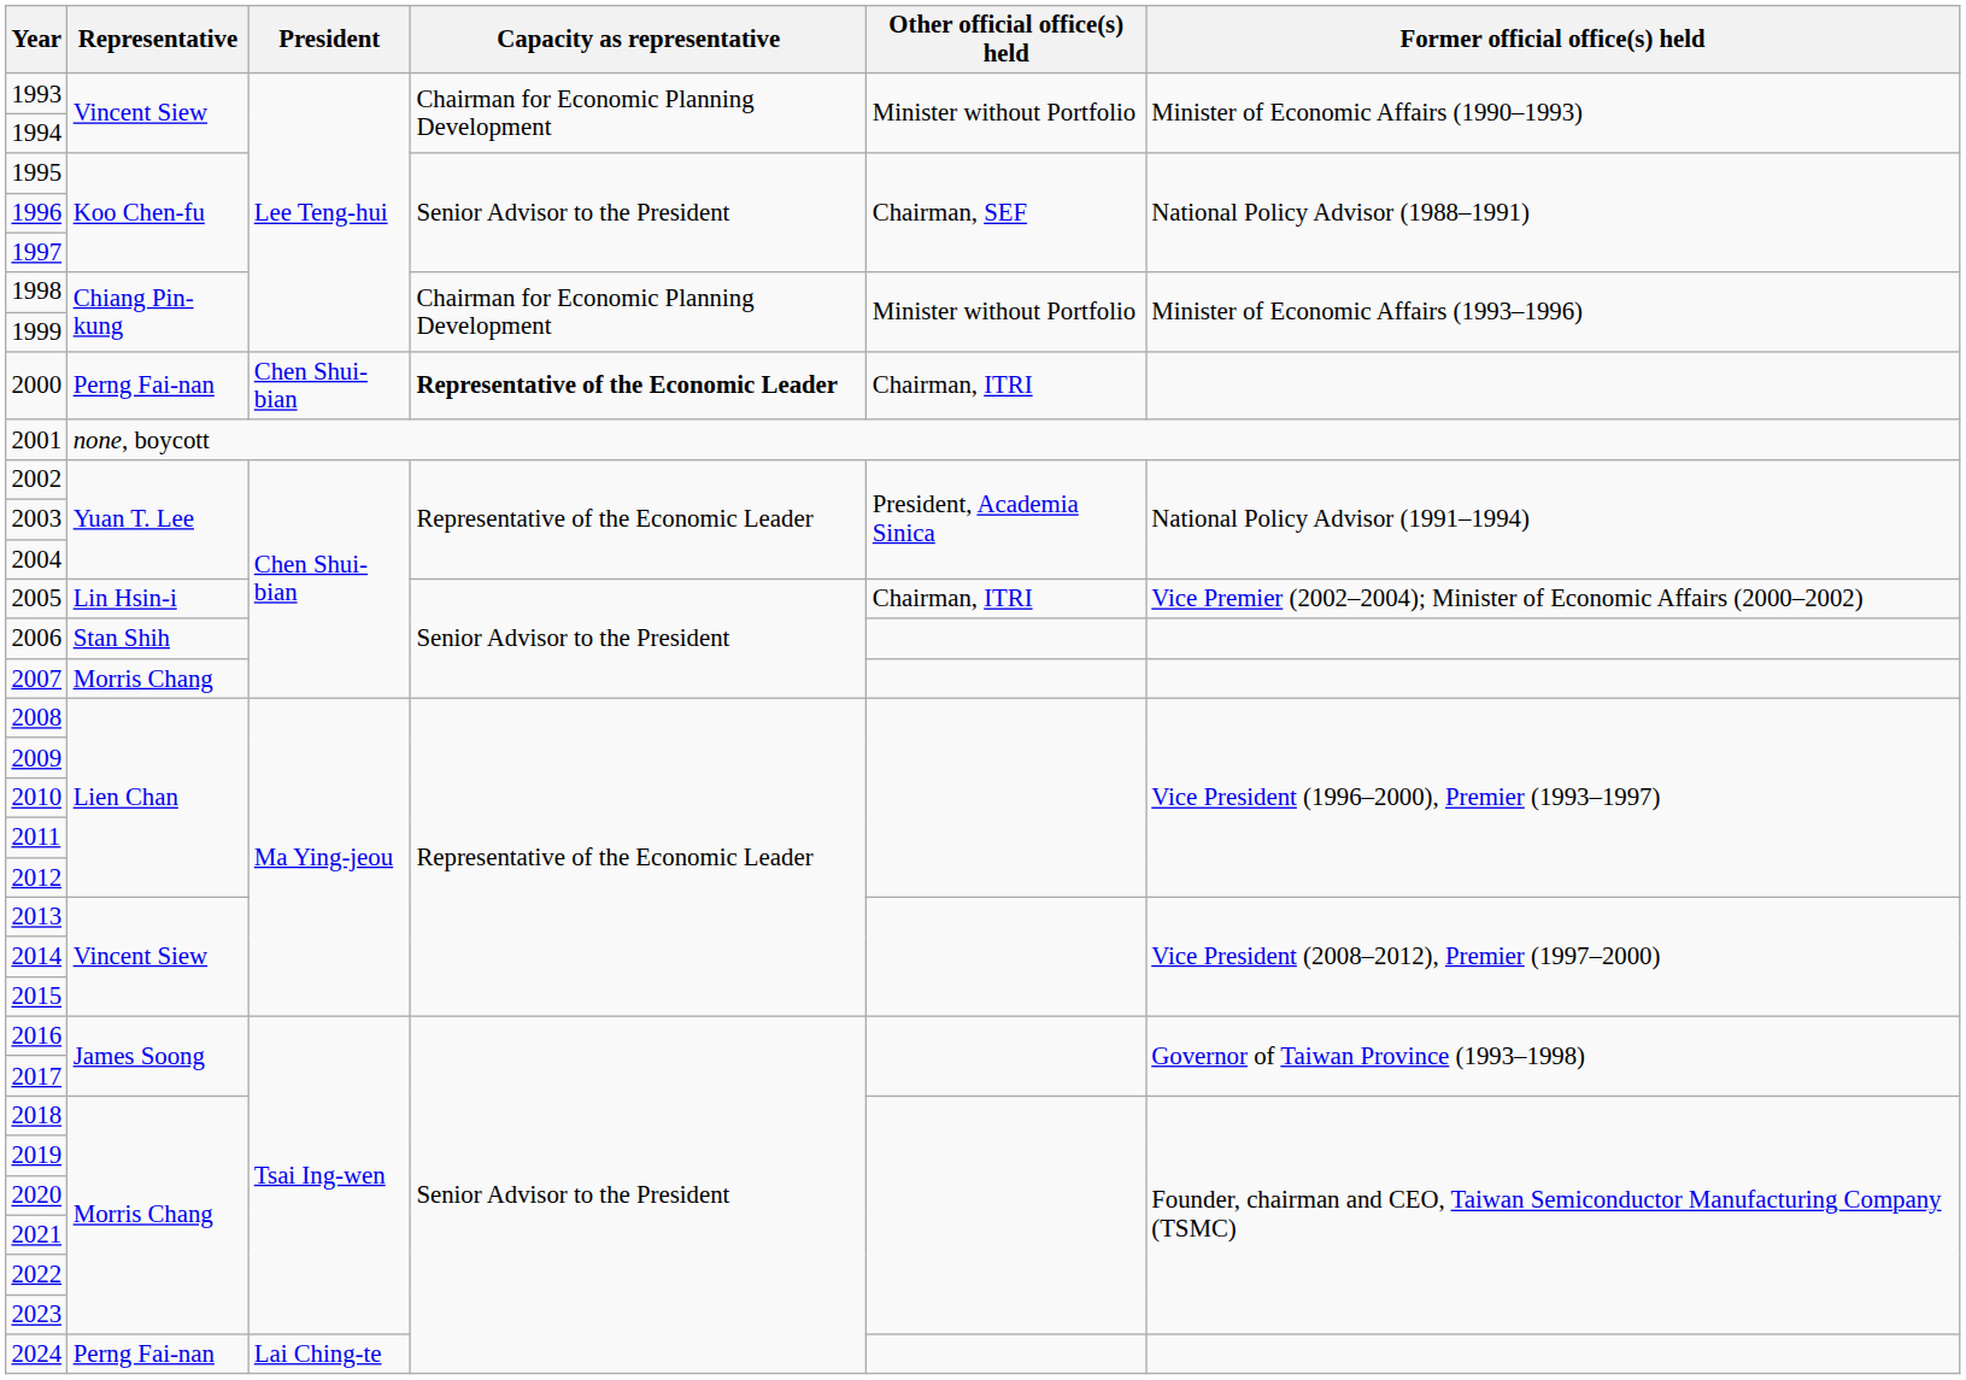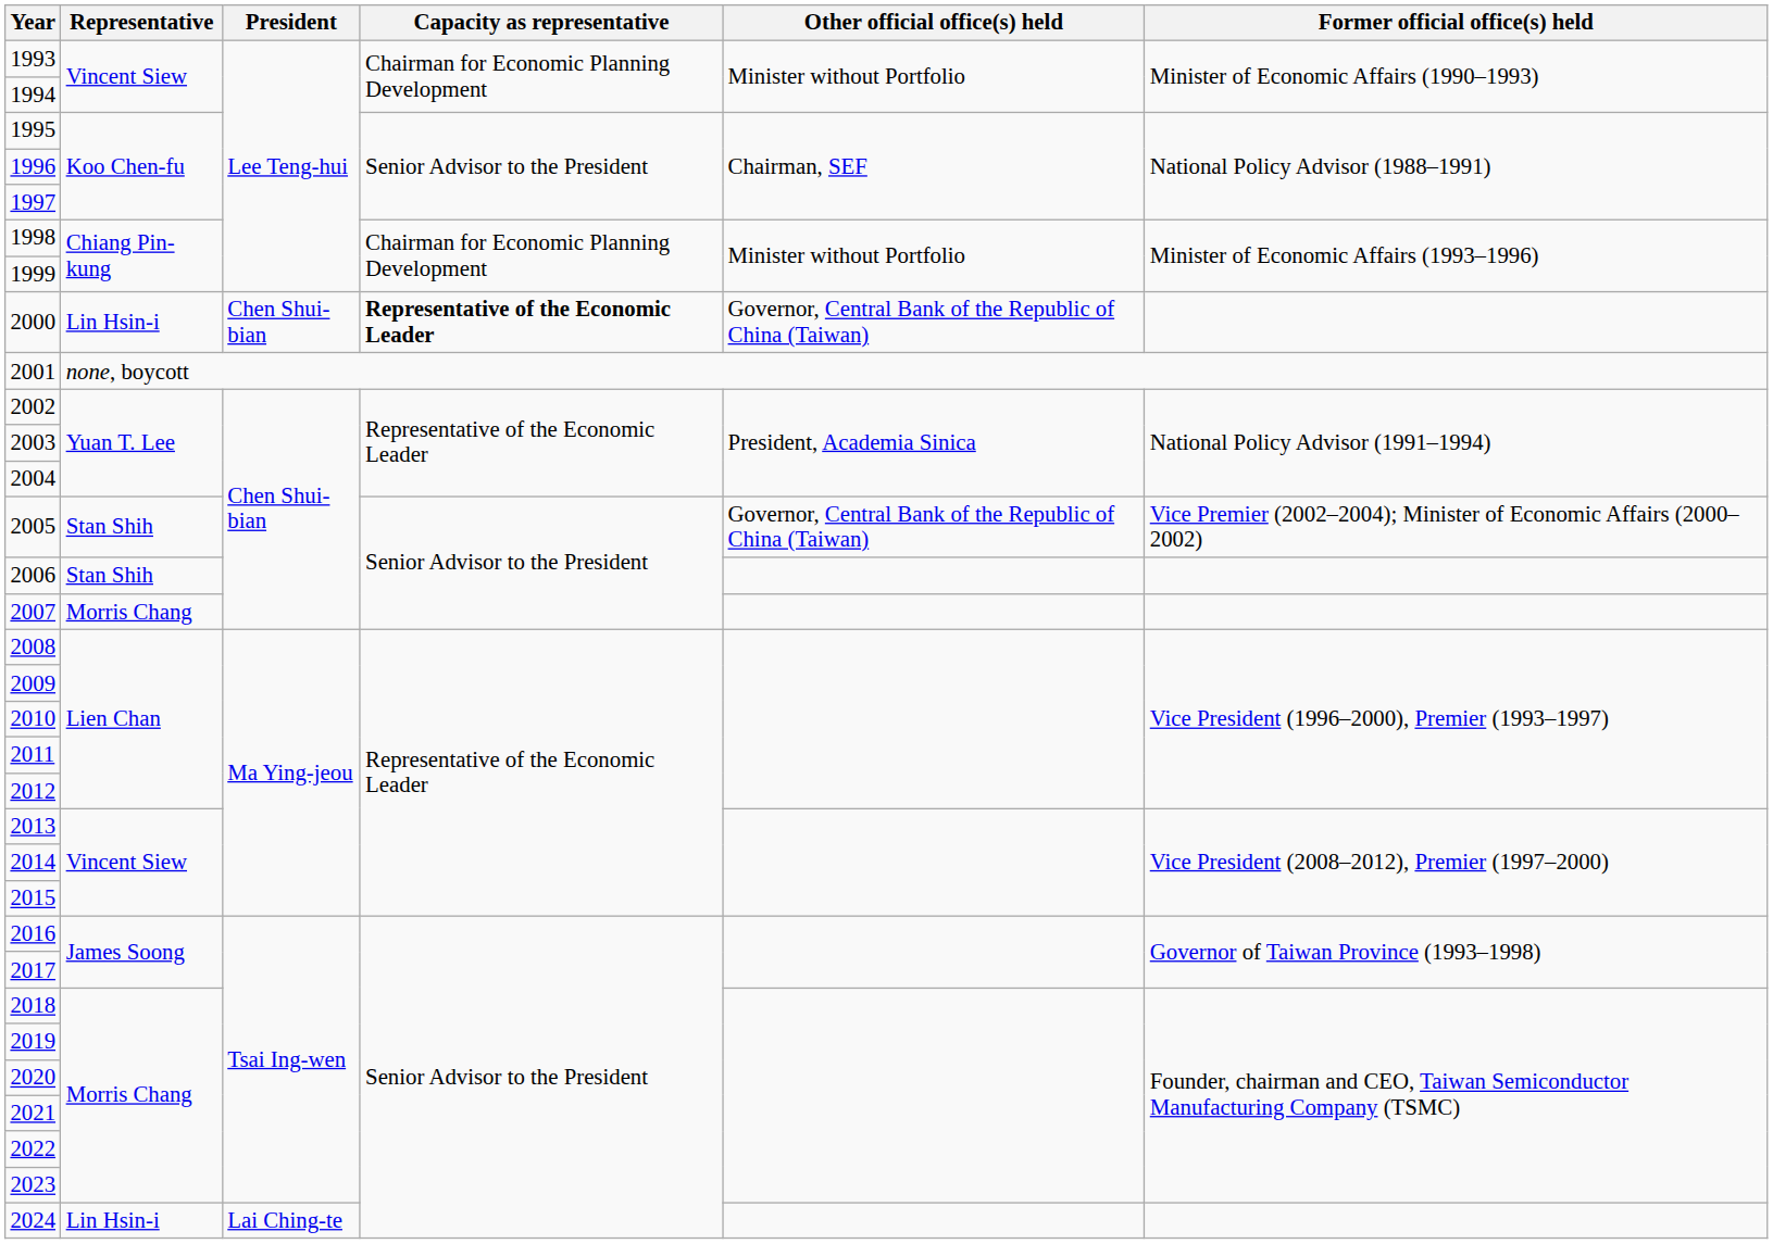2000 | Representative: Perng Fai-nan -> Lin Hsin-i
2000 | Other official office(s) held: Chairman, ITRI -> Governor, Central Bank of the Republic of China (Taiwan)
2005 | Representative: Lin Hsin-i -> Stan Shih
2005 | Other official office(s) held: Chairman, ITRI -> Governor, Central Bank of the Republic of China (Taiwan)
2024 | Representative: Perng Fai-nan -> Lin Hsin-i
